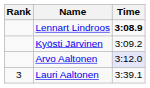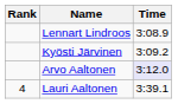Lennart Lindroos | Time: bold -> normal
Lauri Aaltonen | Rank: 3 -> 4
